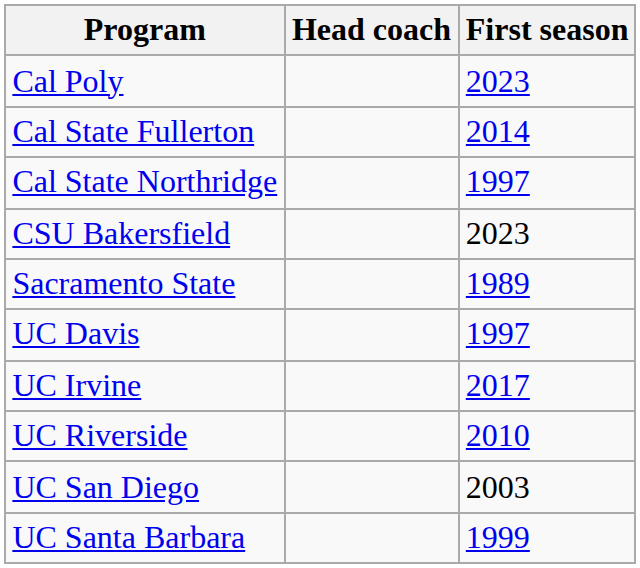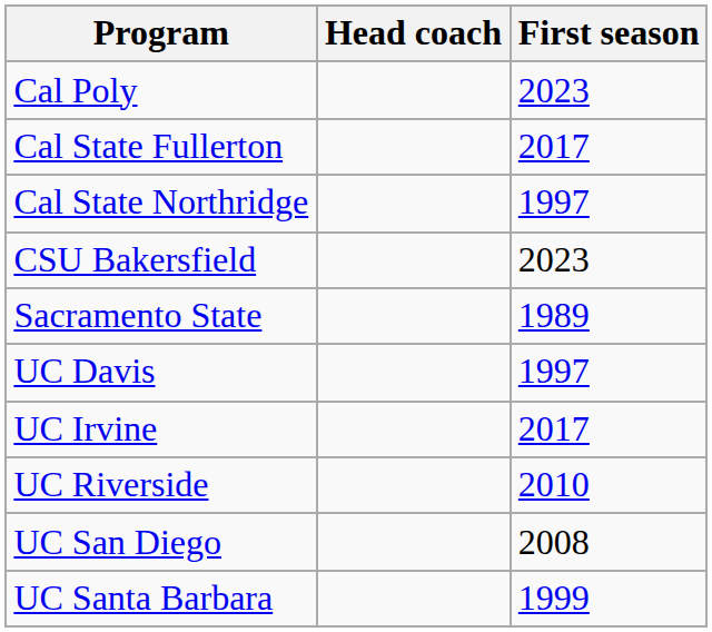Cal State Fullerton | First season: 2014 -> 2017
UC San Diego | First season: 2003 -> 2008
